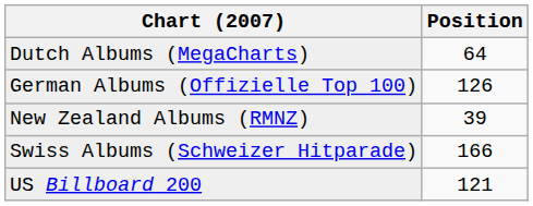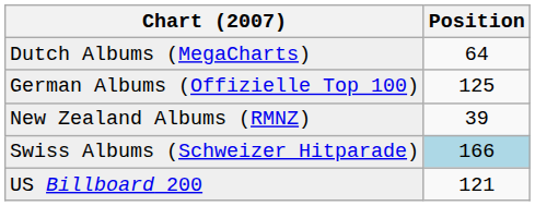German Albums (Offizielle Top 100) | Position: 126 -> 125
Swiss Albums (Schweizer Hitparade) | Position: no background -> lightblue background
